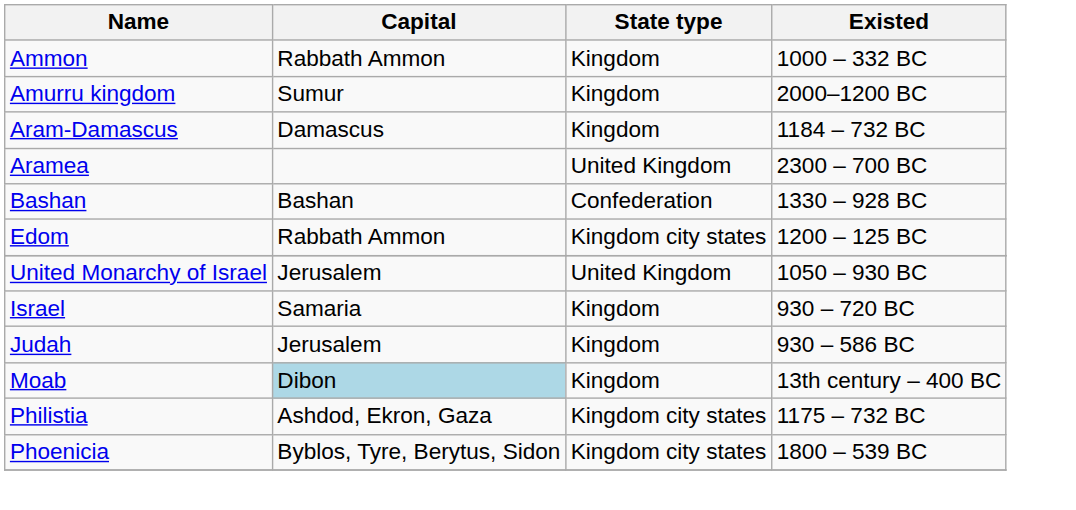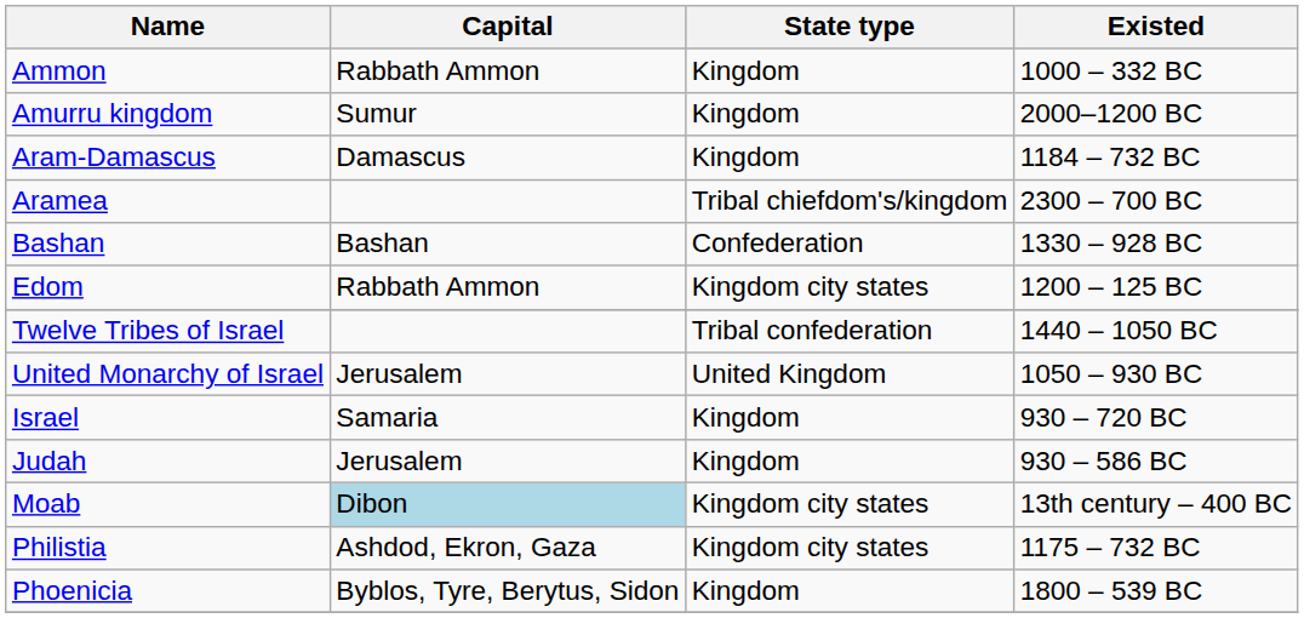Aramea | State type: United Kingdom -> Tribal chiefdom's/kingdom
+ row: Twelve Tribes of Israel | Tribal confederation | 1440 – 1050 BC
Moab | State type: Kingdom -> Kingdom city states
Phoenicia | State type: Kingdom city states -> Kingdom
